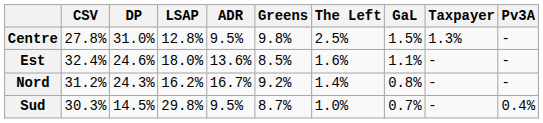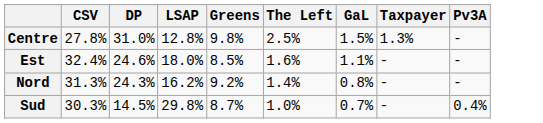- column: ADR | 9.5% | 13.6% | 16.7% | 9.5%
Nord | CSV: 31.2% -> 31.3%
